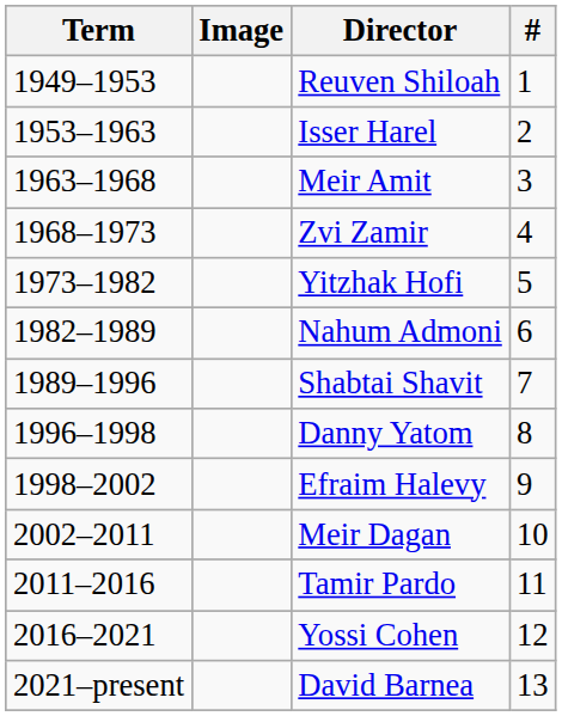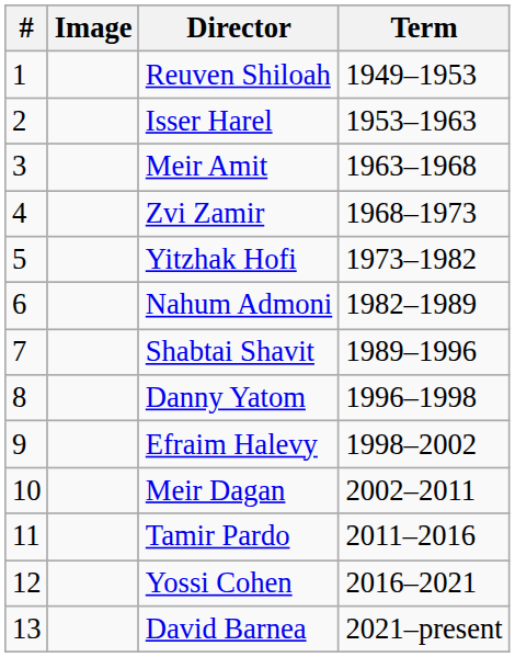columns swapped: # <-> Term
